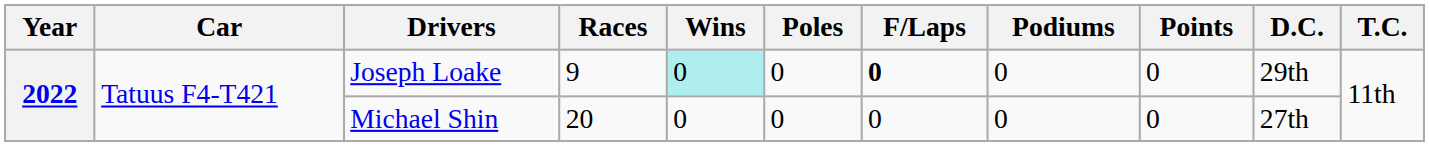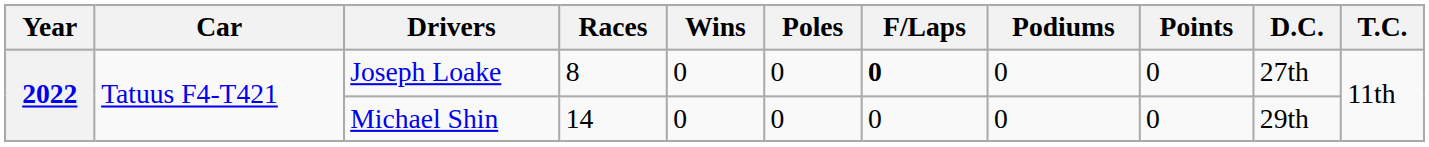Joseph Loake | Races: 9 -> 8
Joseph Loake | Wins: paleturquoise background -> no background
Joseph Loake | D.C.: 29th -> 27th
Michael Shin | Races: 20 -> 14
Michael Shin | D.C.: 27th -> 29th
